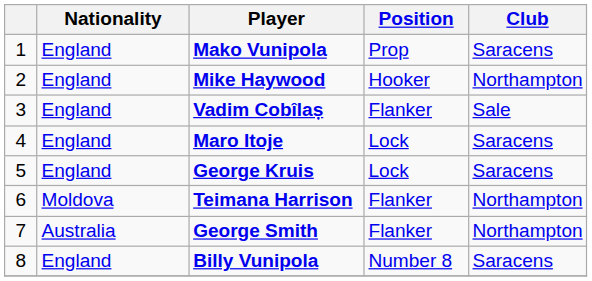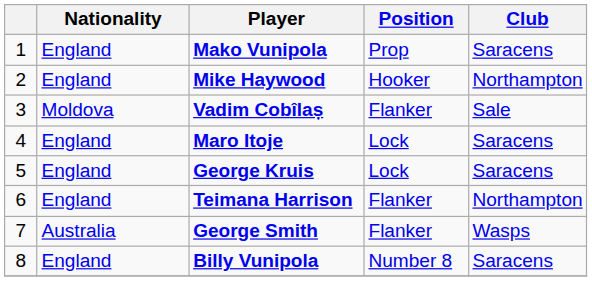Vadim Cobîlaș | Nationality: England -> Moldova
Teimana Harrison | Nationality: Moldova -> England
George Smith | Club: Northampton -> Wasps
